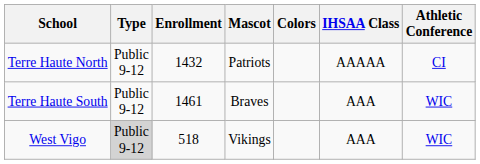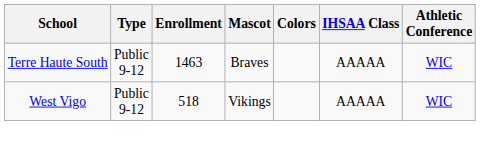- row: Terre Haute North | Public 9-12 | 1432 | Patriots | AAAAA | CI
Terre Haute South | Enrollment: 1461 -> 1463
Terre Haute South | IHSAA Class: AAA -> AAAAA
West Vigo | Type: lightgrey background -> no background
West Vigo | IHSAA Class: AAA -> AAAAA
